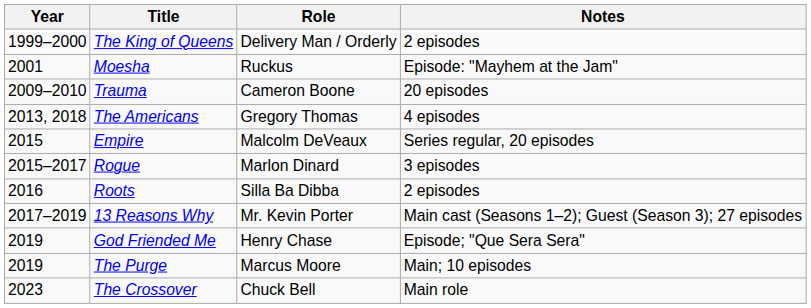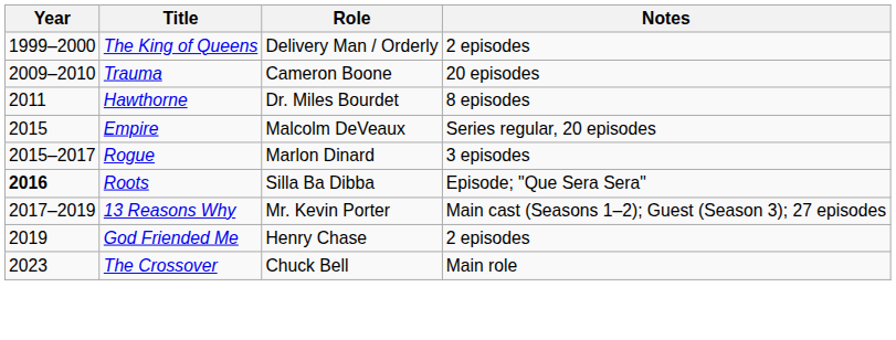- row: 2001 | Moesha | Ruckus | Episode: "Mayhem at the Jam"
+ row: 2011 | Hawthorne | Dr. Miles Bourdet | 8 episodes
- row: 2013, 2018 | The Americans | Gregory Thomas | 4 episodes
Roots | Year: normal -> bold
Roots | Notes: 2 episodes -> Episode; "Que Sera Sera"
God Friended Me | Notes: Episode; "Que Sera Sera" -> 2 episodes
- row: 2019 | The Purge | Marcus Moore | Main; 10 episodes
